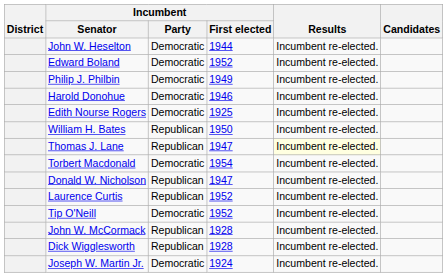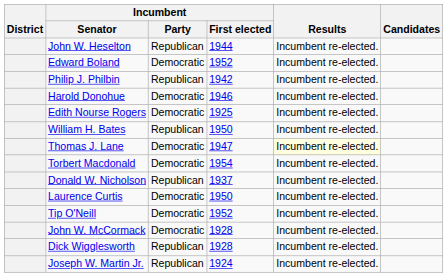John W. Heselton | Incumbent / Party: Democratic -> Republican
Philip J. Philbin | Incumbent / Party: Democratic -> Republican
Philip J. Philbin | Incumbent / First elected: 1949 -> 1942
Thomas J. Lane | Incumbent / Party: Republican -> Democratic
Donald W. Nicholson | Incumbent / First elected: 1947 -> 1937
Laurence Curtis | Incumbent / Party: Republican -> Democratic
Laurence Curtis | Incumbent / First elected: 1952 -> 1950
John W. McCormack | Incumbent / Party: Republican -> Democratic
Joseph W. Martin Jr. | Incumbent / Party: Democratic -> Republican
